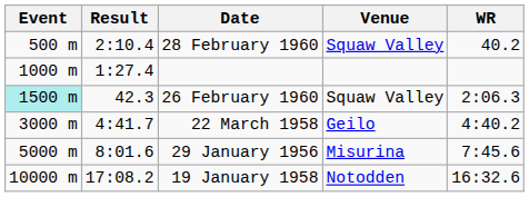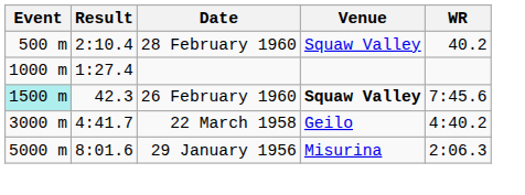26 February 1960 | Venue: normal -> bold
26 February 1960 | WR: 2:06.3 -> 7:45.6
29 January 1956 | WR: 7:45.6 -> 2:06.3
- row: 10000 m | 17:08.2 | 19 January 1958 | Notodden | 16:32.6
